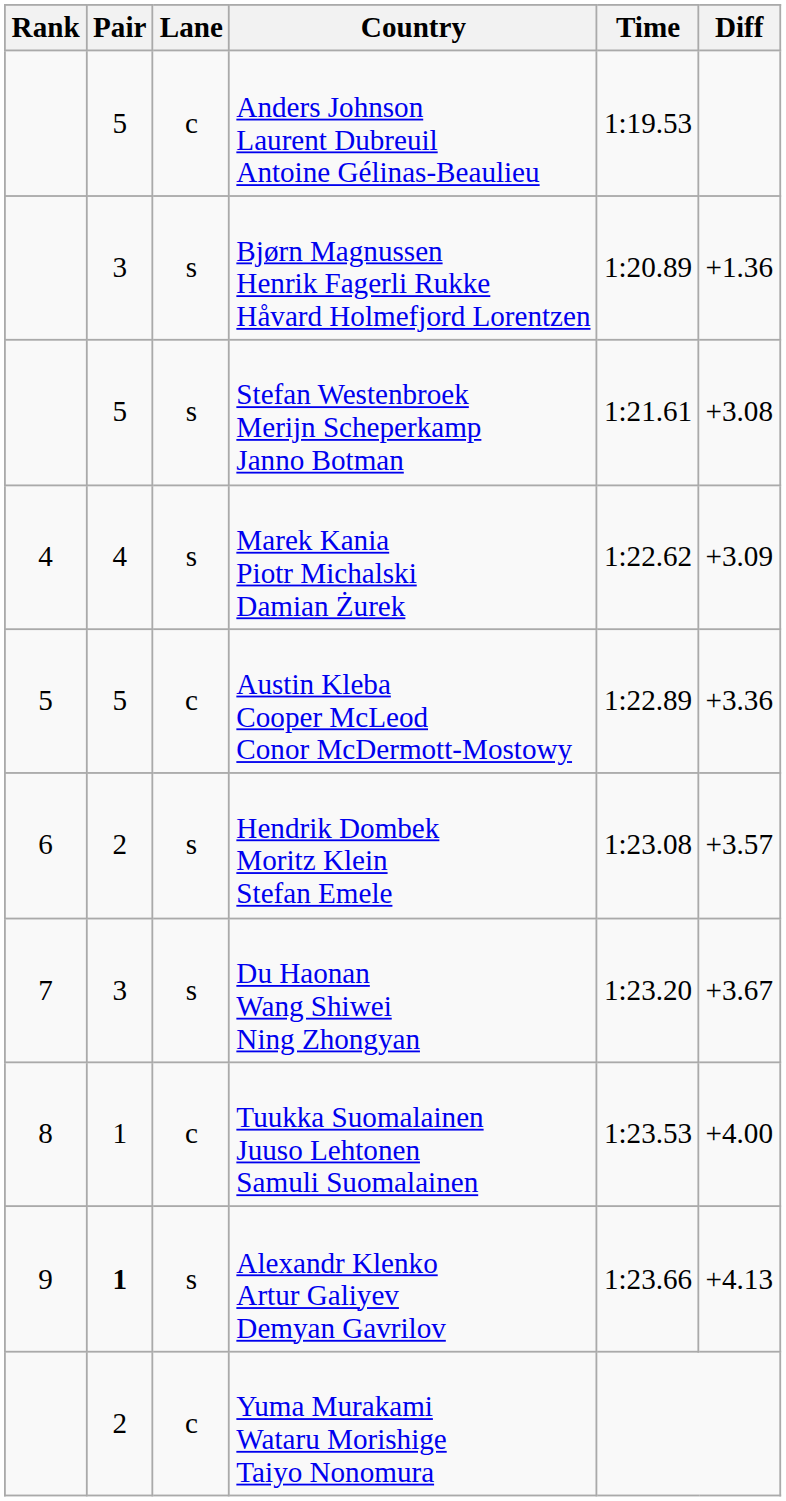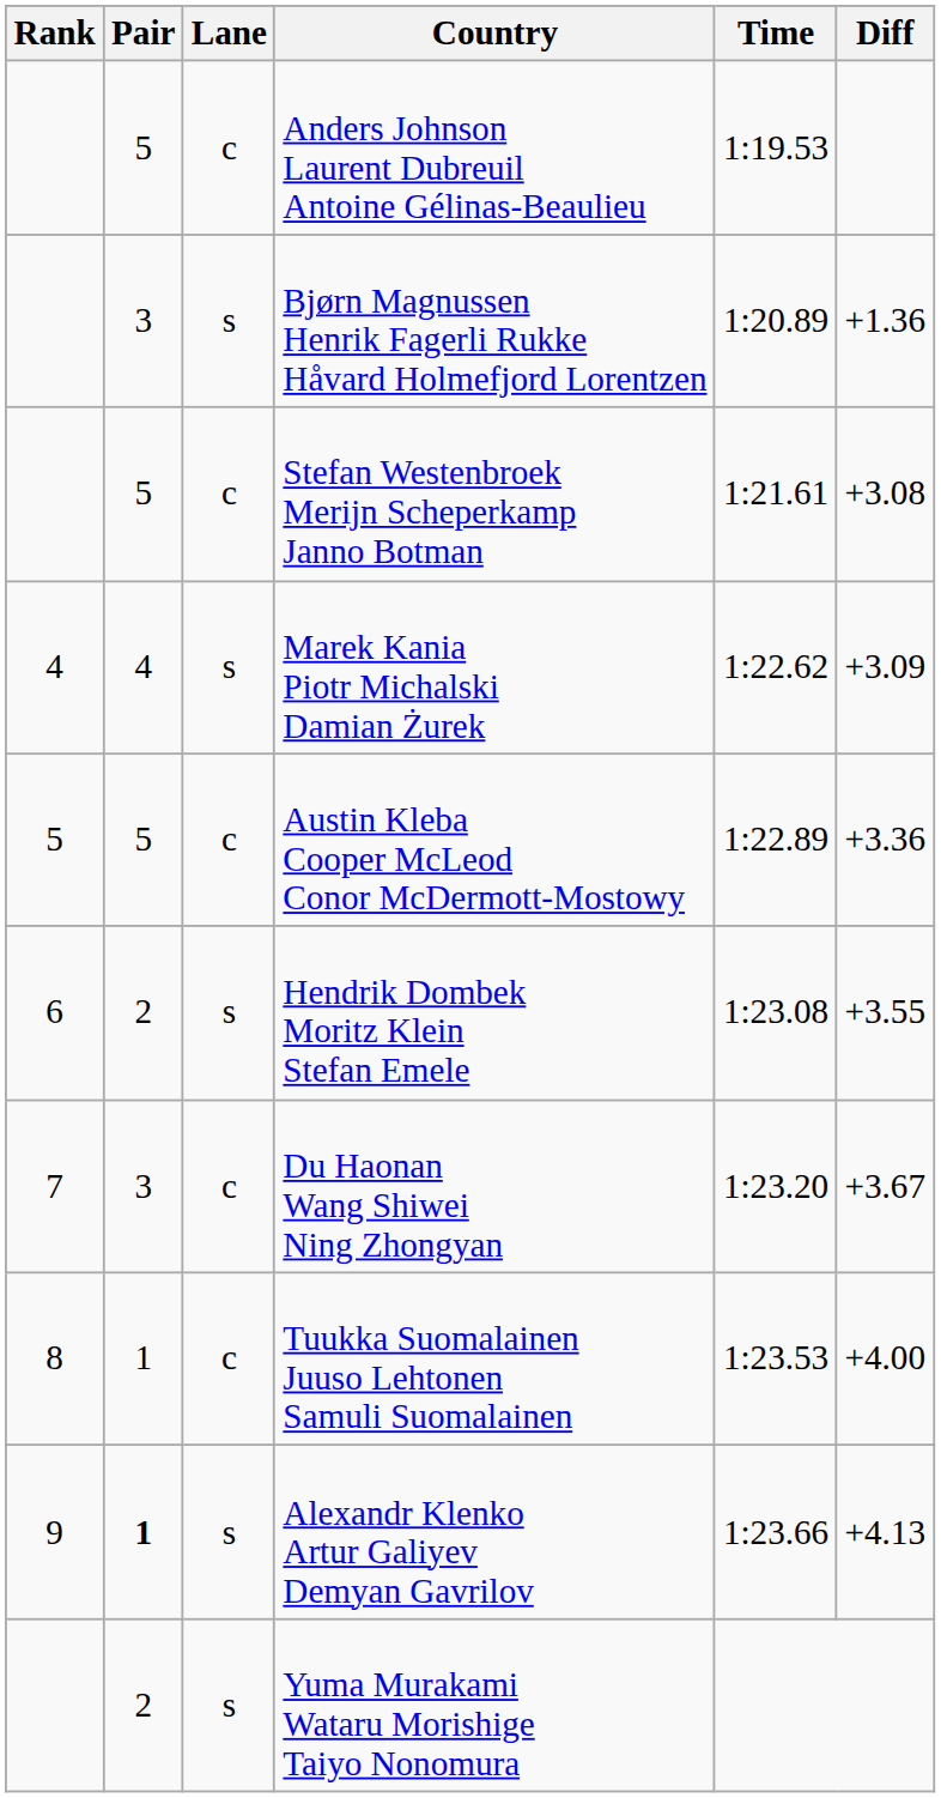Stefan Westenbroek Merijn Scheperkamp Janno Botman | Lane: s -> c
Hendrik Dombek Moritz Klein Stefan Emele | Diff: +3.57 -> +3.55
Du Haonan Wang Shiwei Ning Zhongyan | Lane: s -> c
Yuma Murakami Wataru Morishige Taiyo Nonomura | Lane: c -> s
